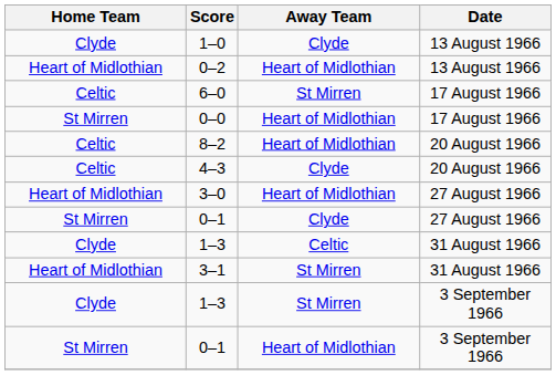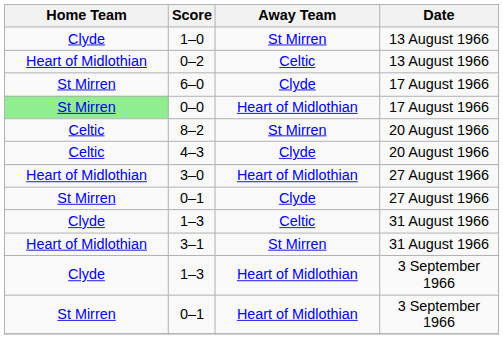1–0 | Away Team: Clyde -> St Mirren
0–2 | Away Team: Heart of Midlothian -> Celtic
6–0 | Home Team: Celtic -> St Mirren
6–0 | Away Team: St Mirren -> Clyde
0–0 | Home Team: no background -> lightgreen background
8–2 | Away Team: Heart of Midlothian -> St Mirren
1–3 / 3 September 1966 | Away Team: St Mirren -> Heart of Midlothian
